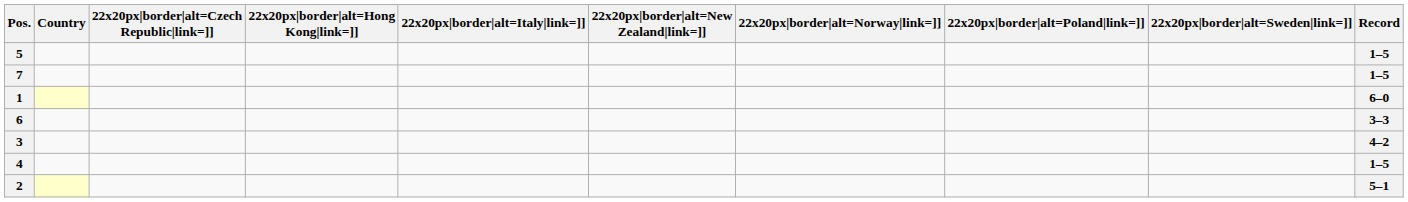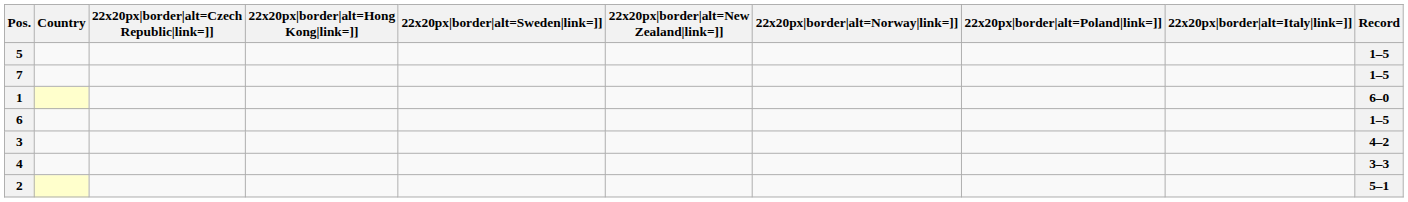columns swapped: 22x20px|border|alt=Italy|link=]] <-> 22x20px|border|alt=Sweden|link=]]
6 | Record: 3–3 -> 1–5
4 | Record: 1–5 -> 3–3
